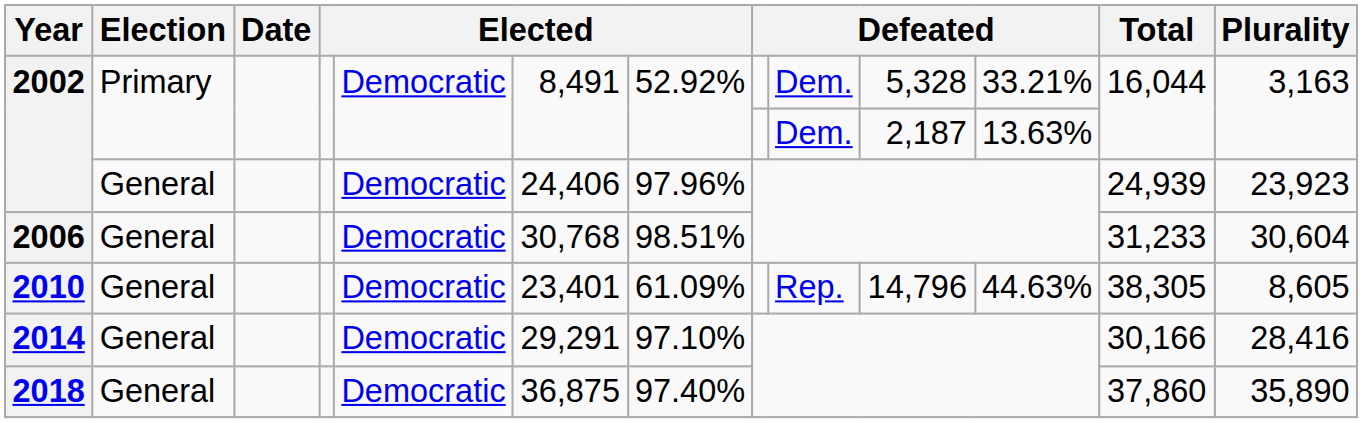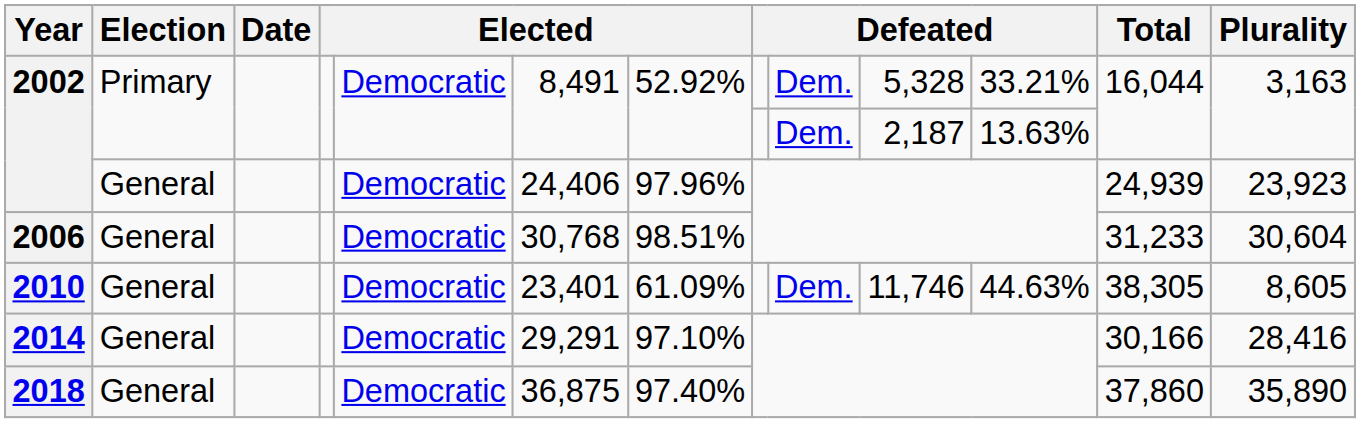2010 | column 9: Rep. -> Dem.
2010 | column 10: 14,796 -> 11,746
